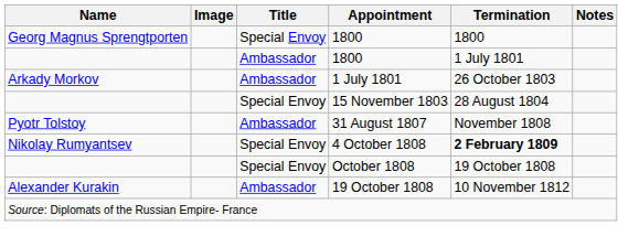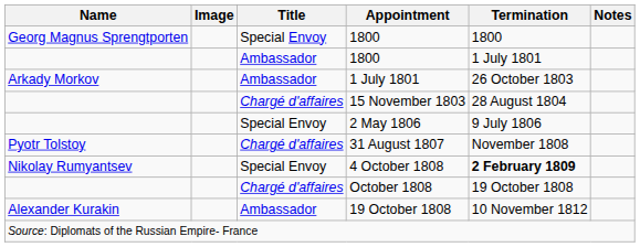15 November 1803 | Title: Special Envoy -> Chargé d'affaires
+ row: Special Envoy | 2 May 1806 | 9 July 1806
31 August 1807 | Title: Ambassador -> Chargé d'affaires
October 1808 | Title: Special Envoy -> Chargé d'affaires
